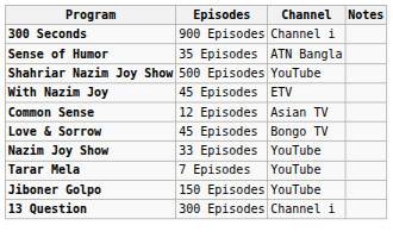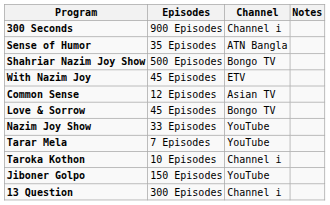Shahriar Nazim Joy Show | Channel: YouTube -> Bongo TV
+ row: Taroka Kothon | 10 Episodes | Channel i
